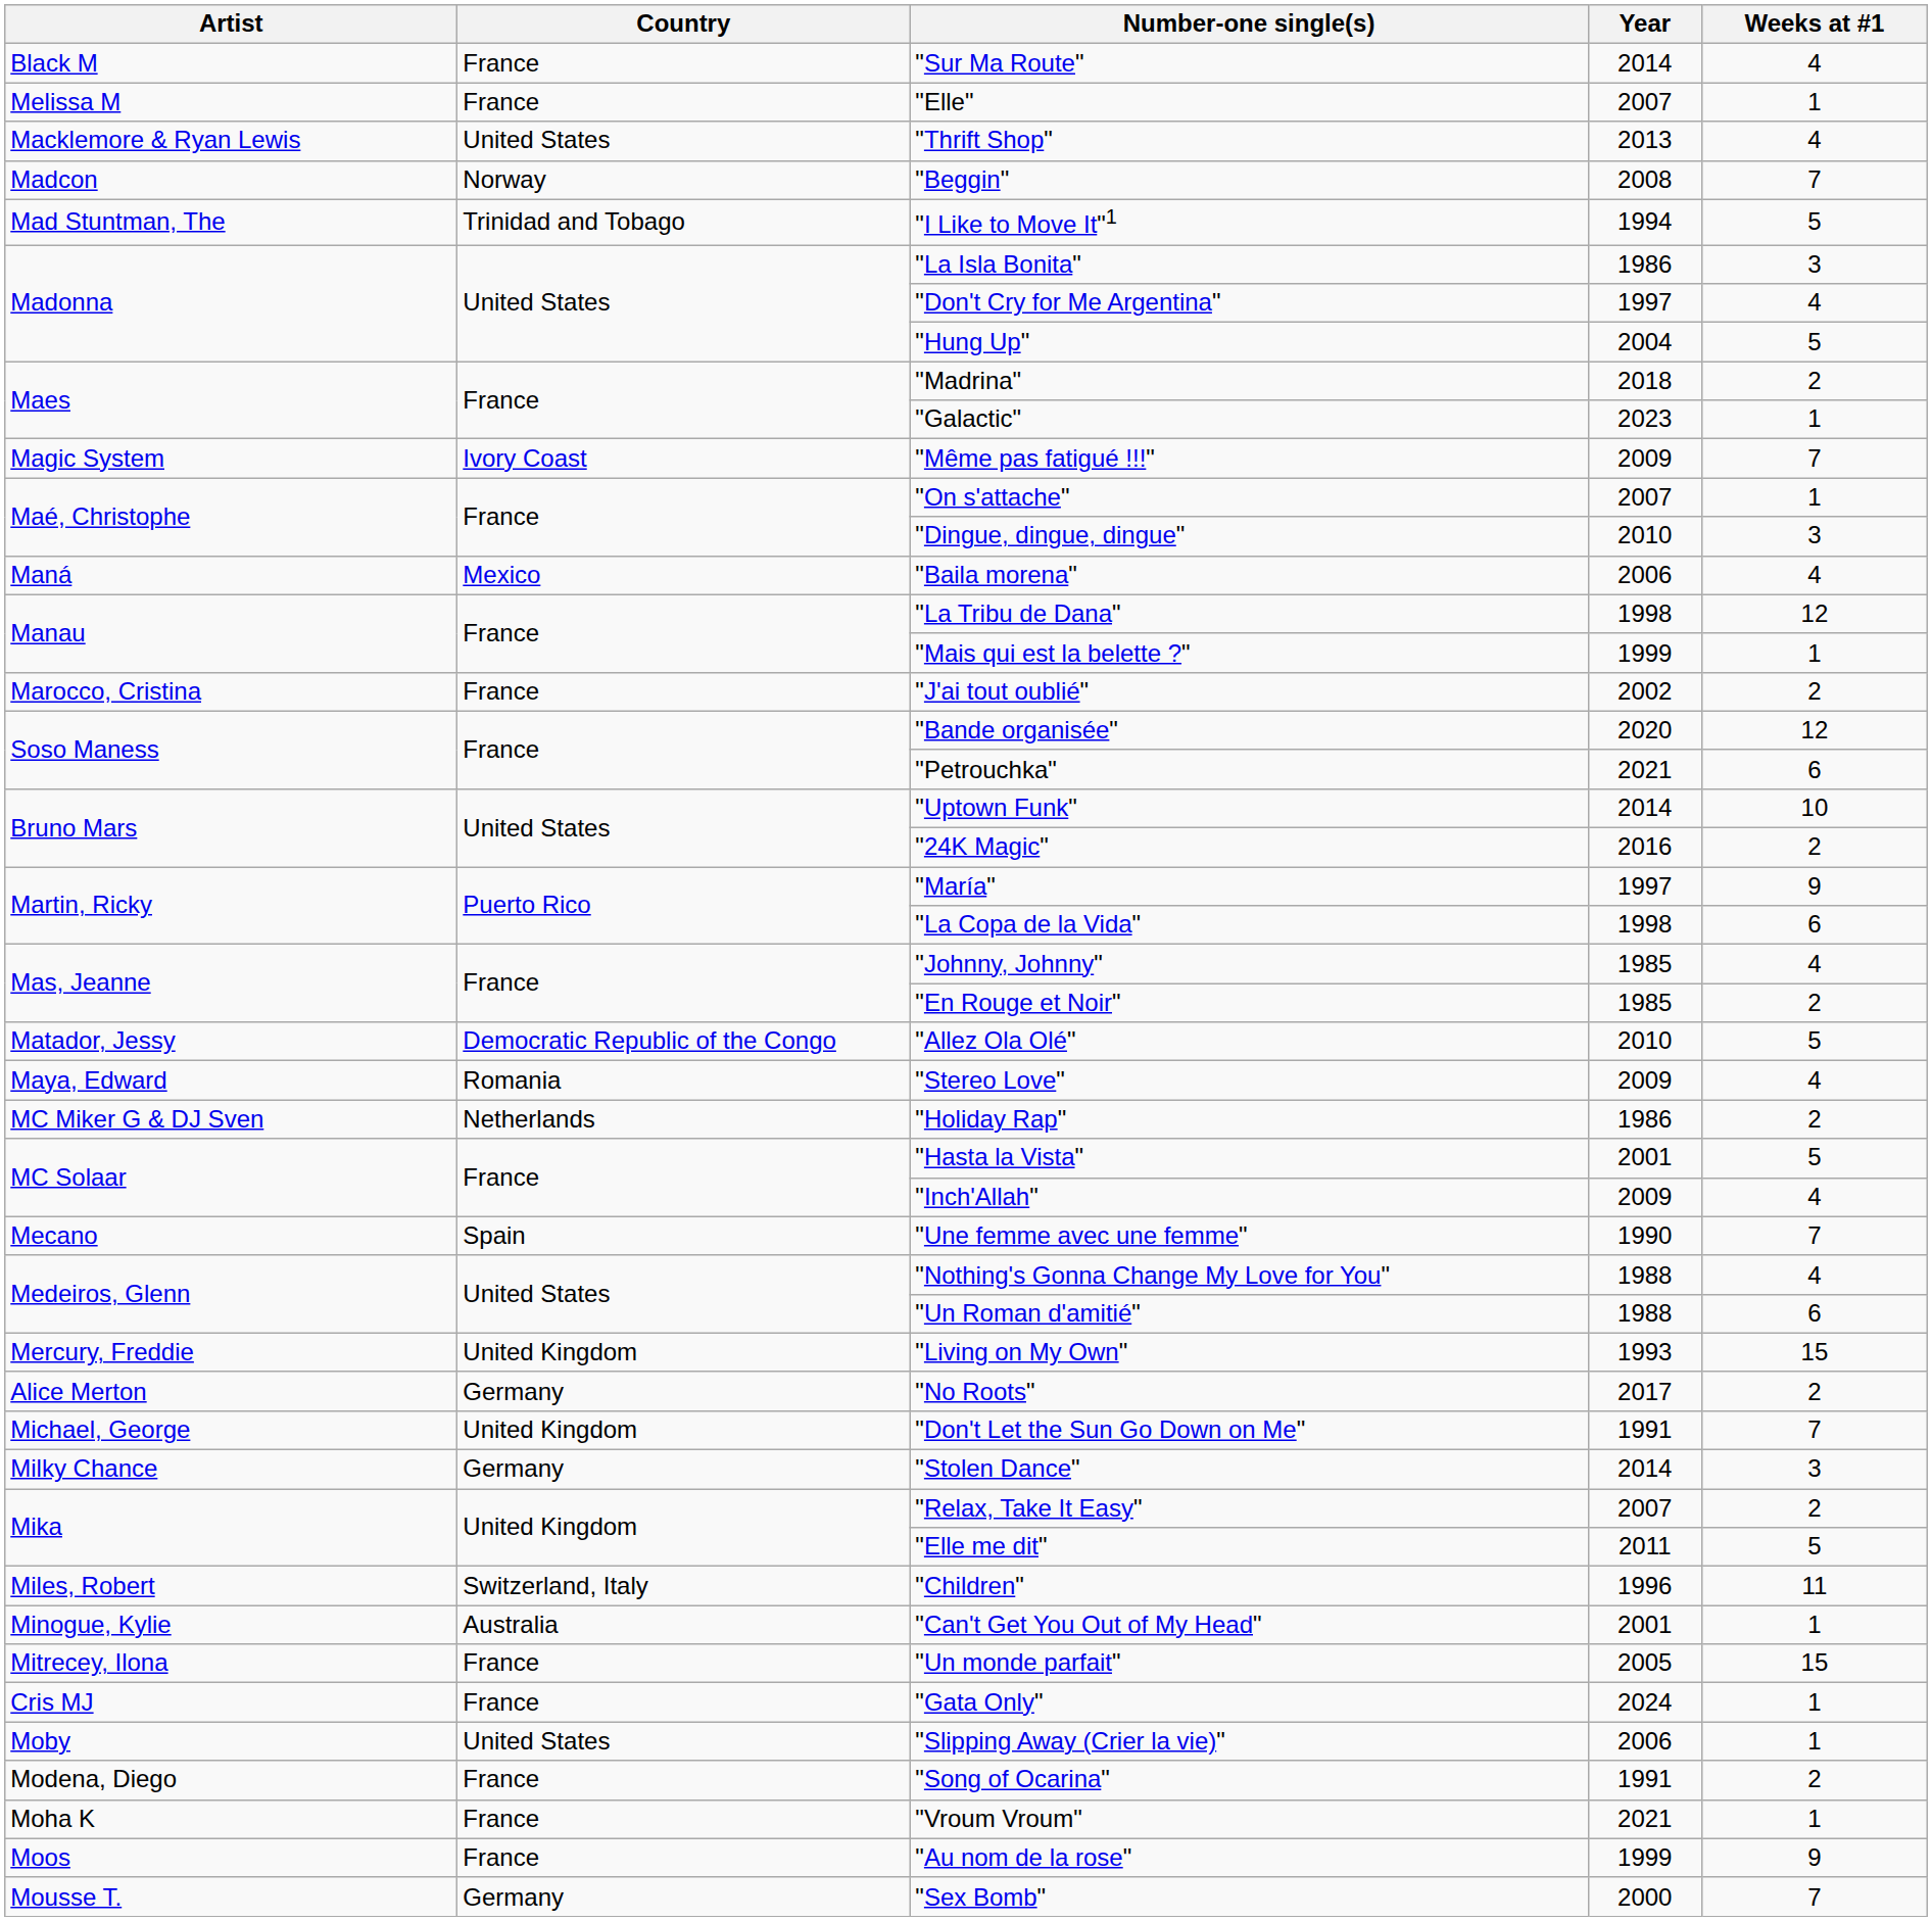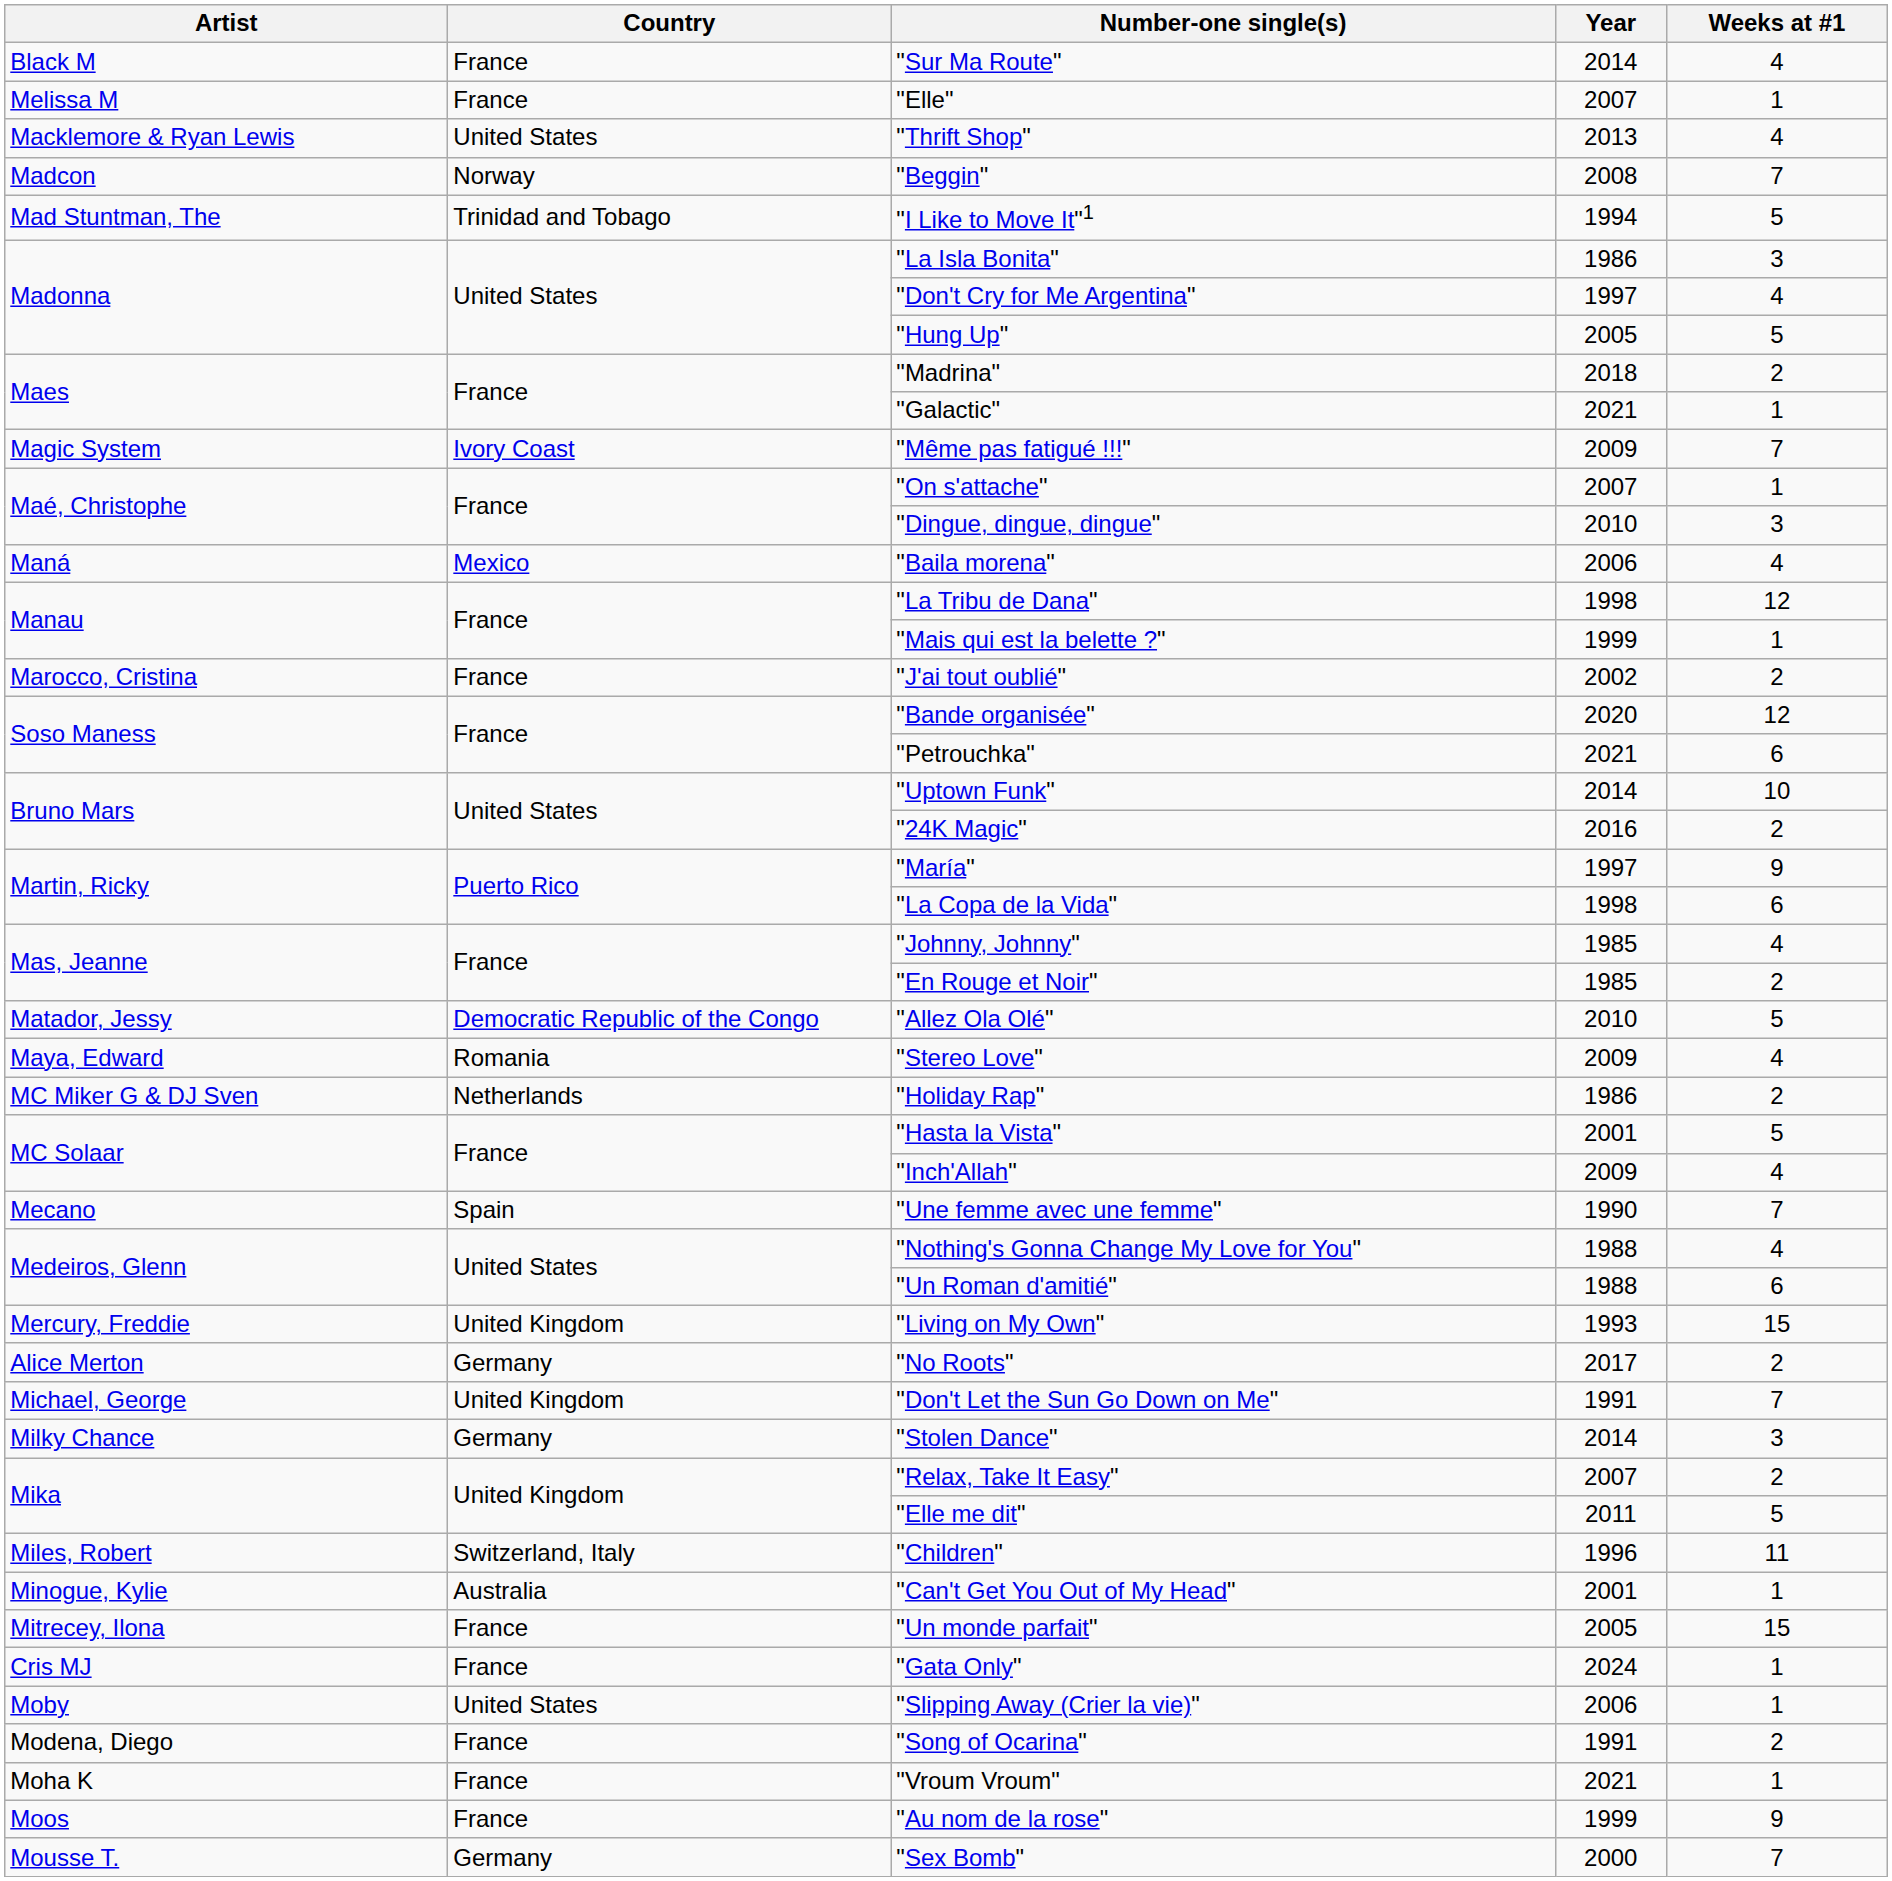"Hung Up" | Year: 2004 -> 2005
"Galactic" | Year: 2023 -> 2021
